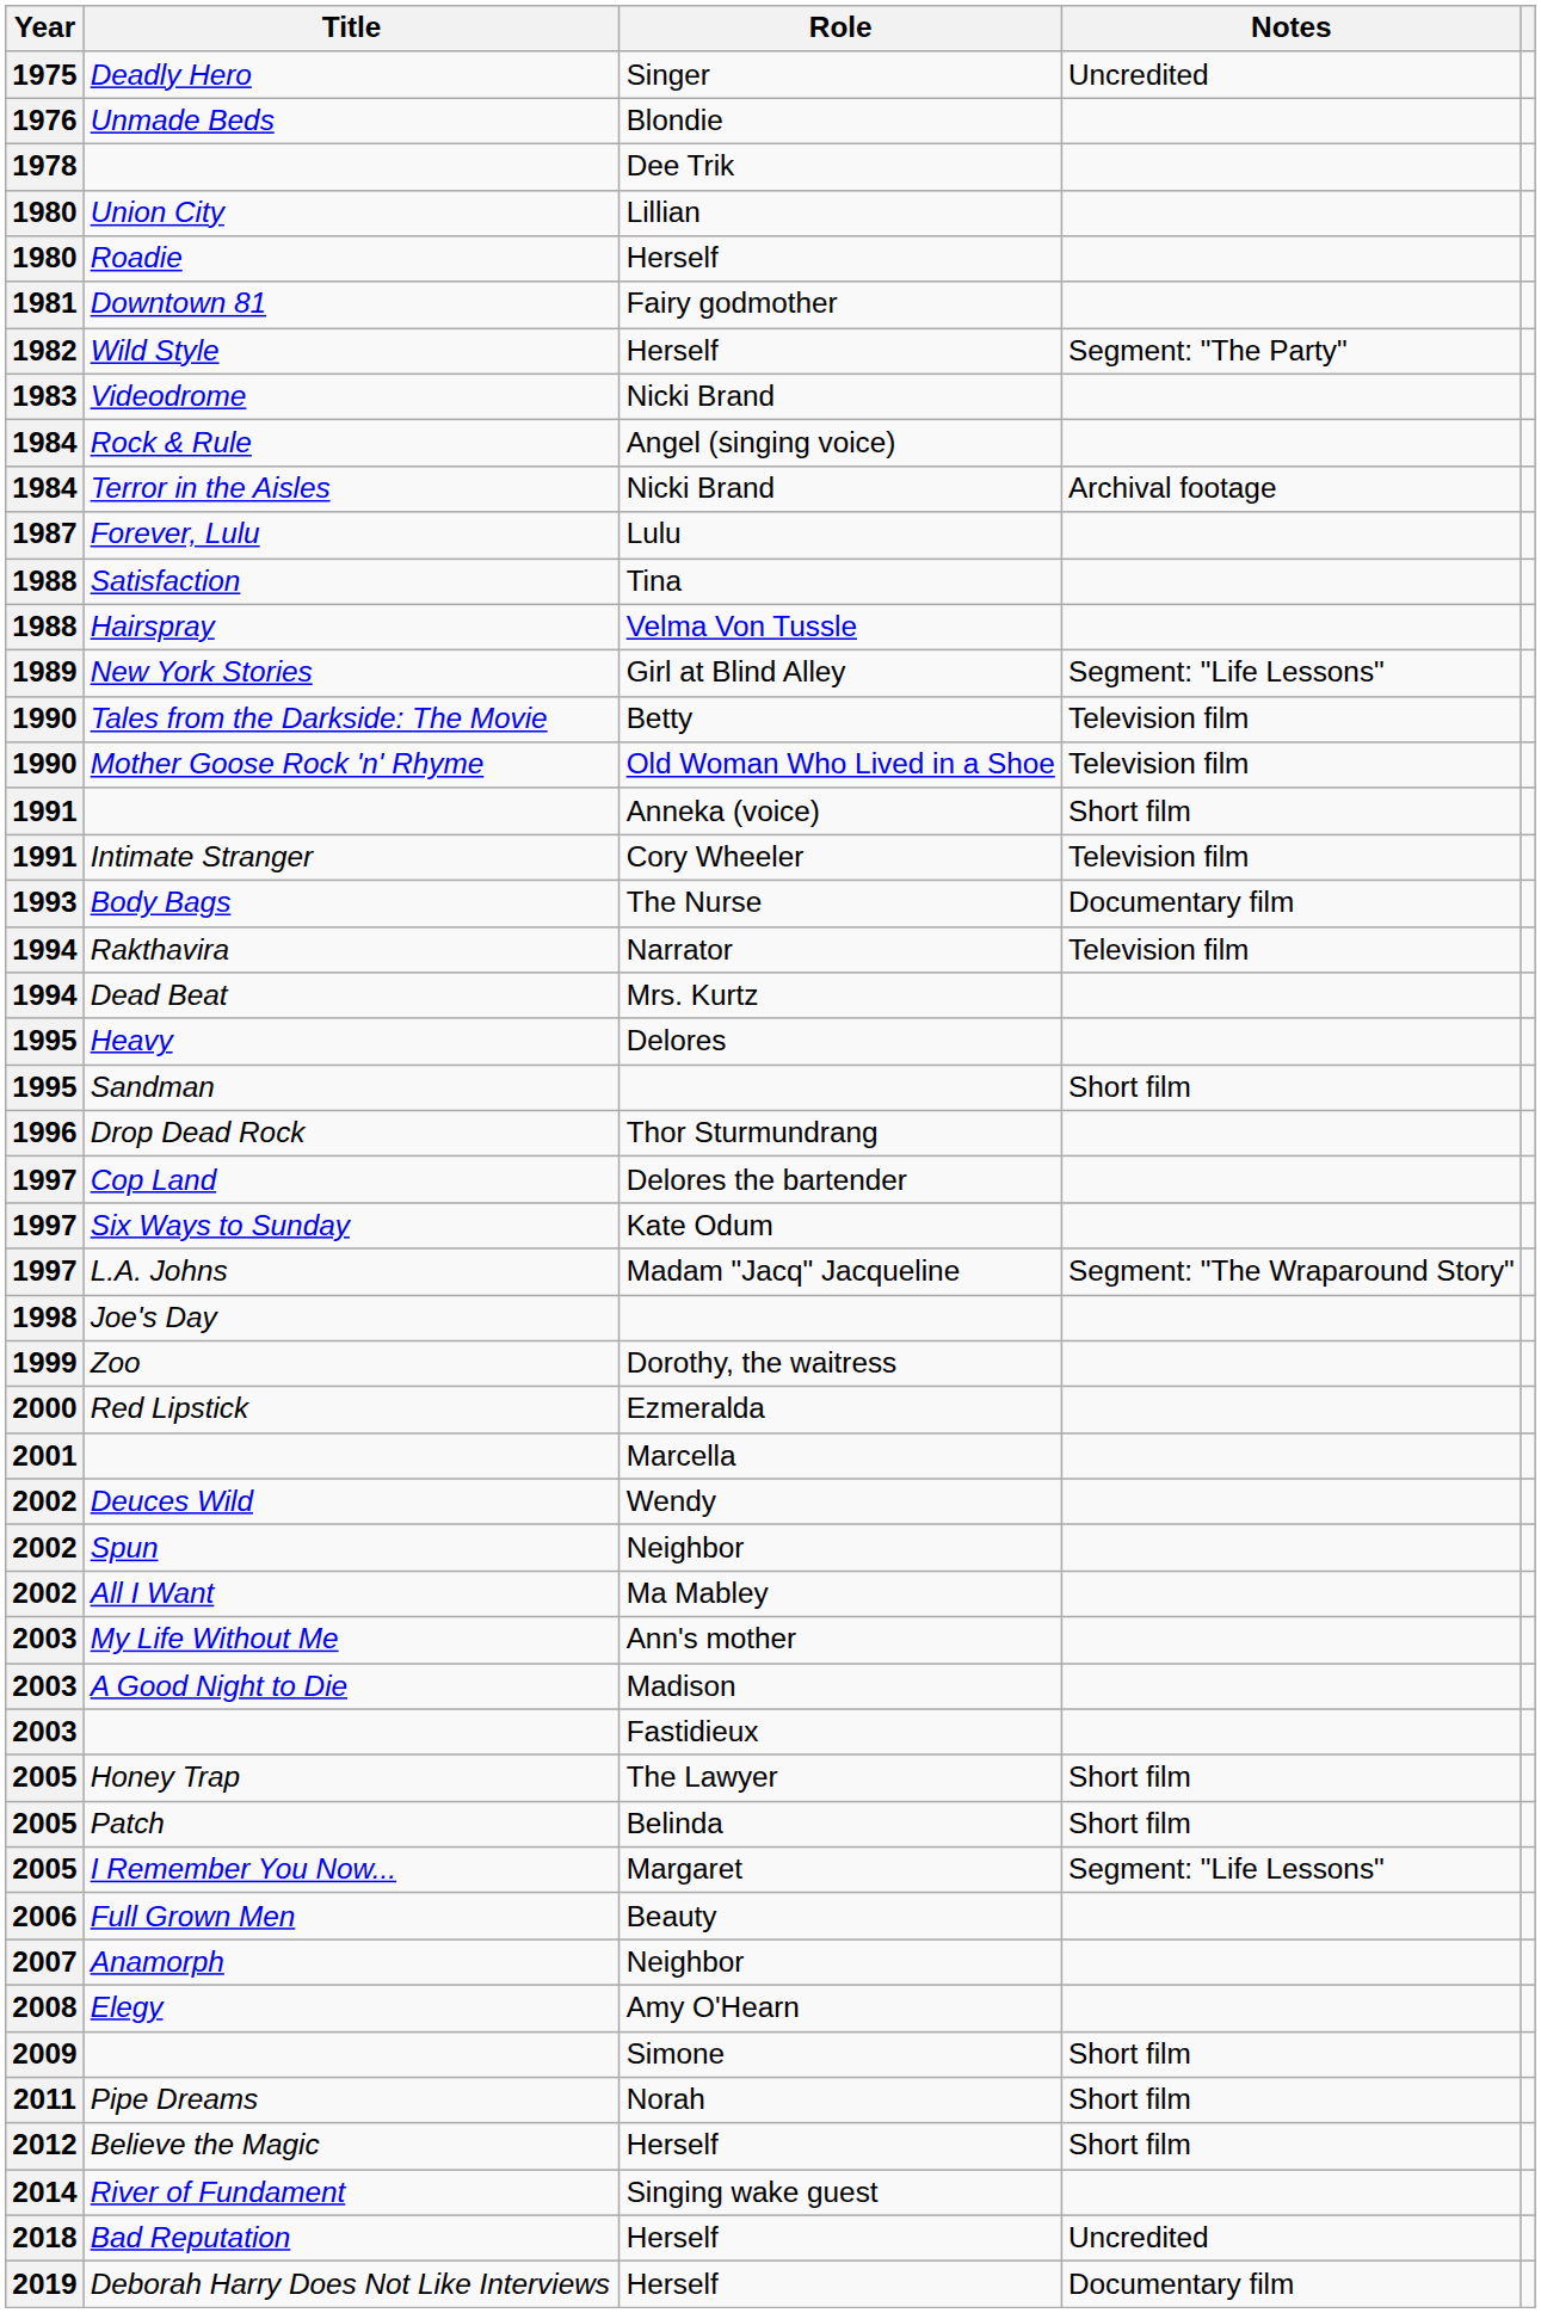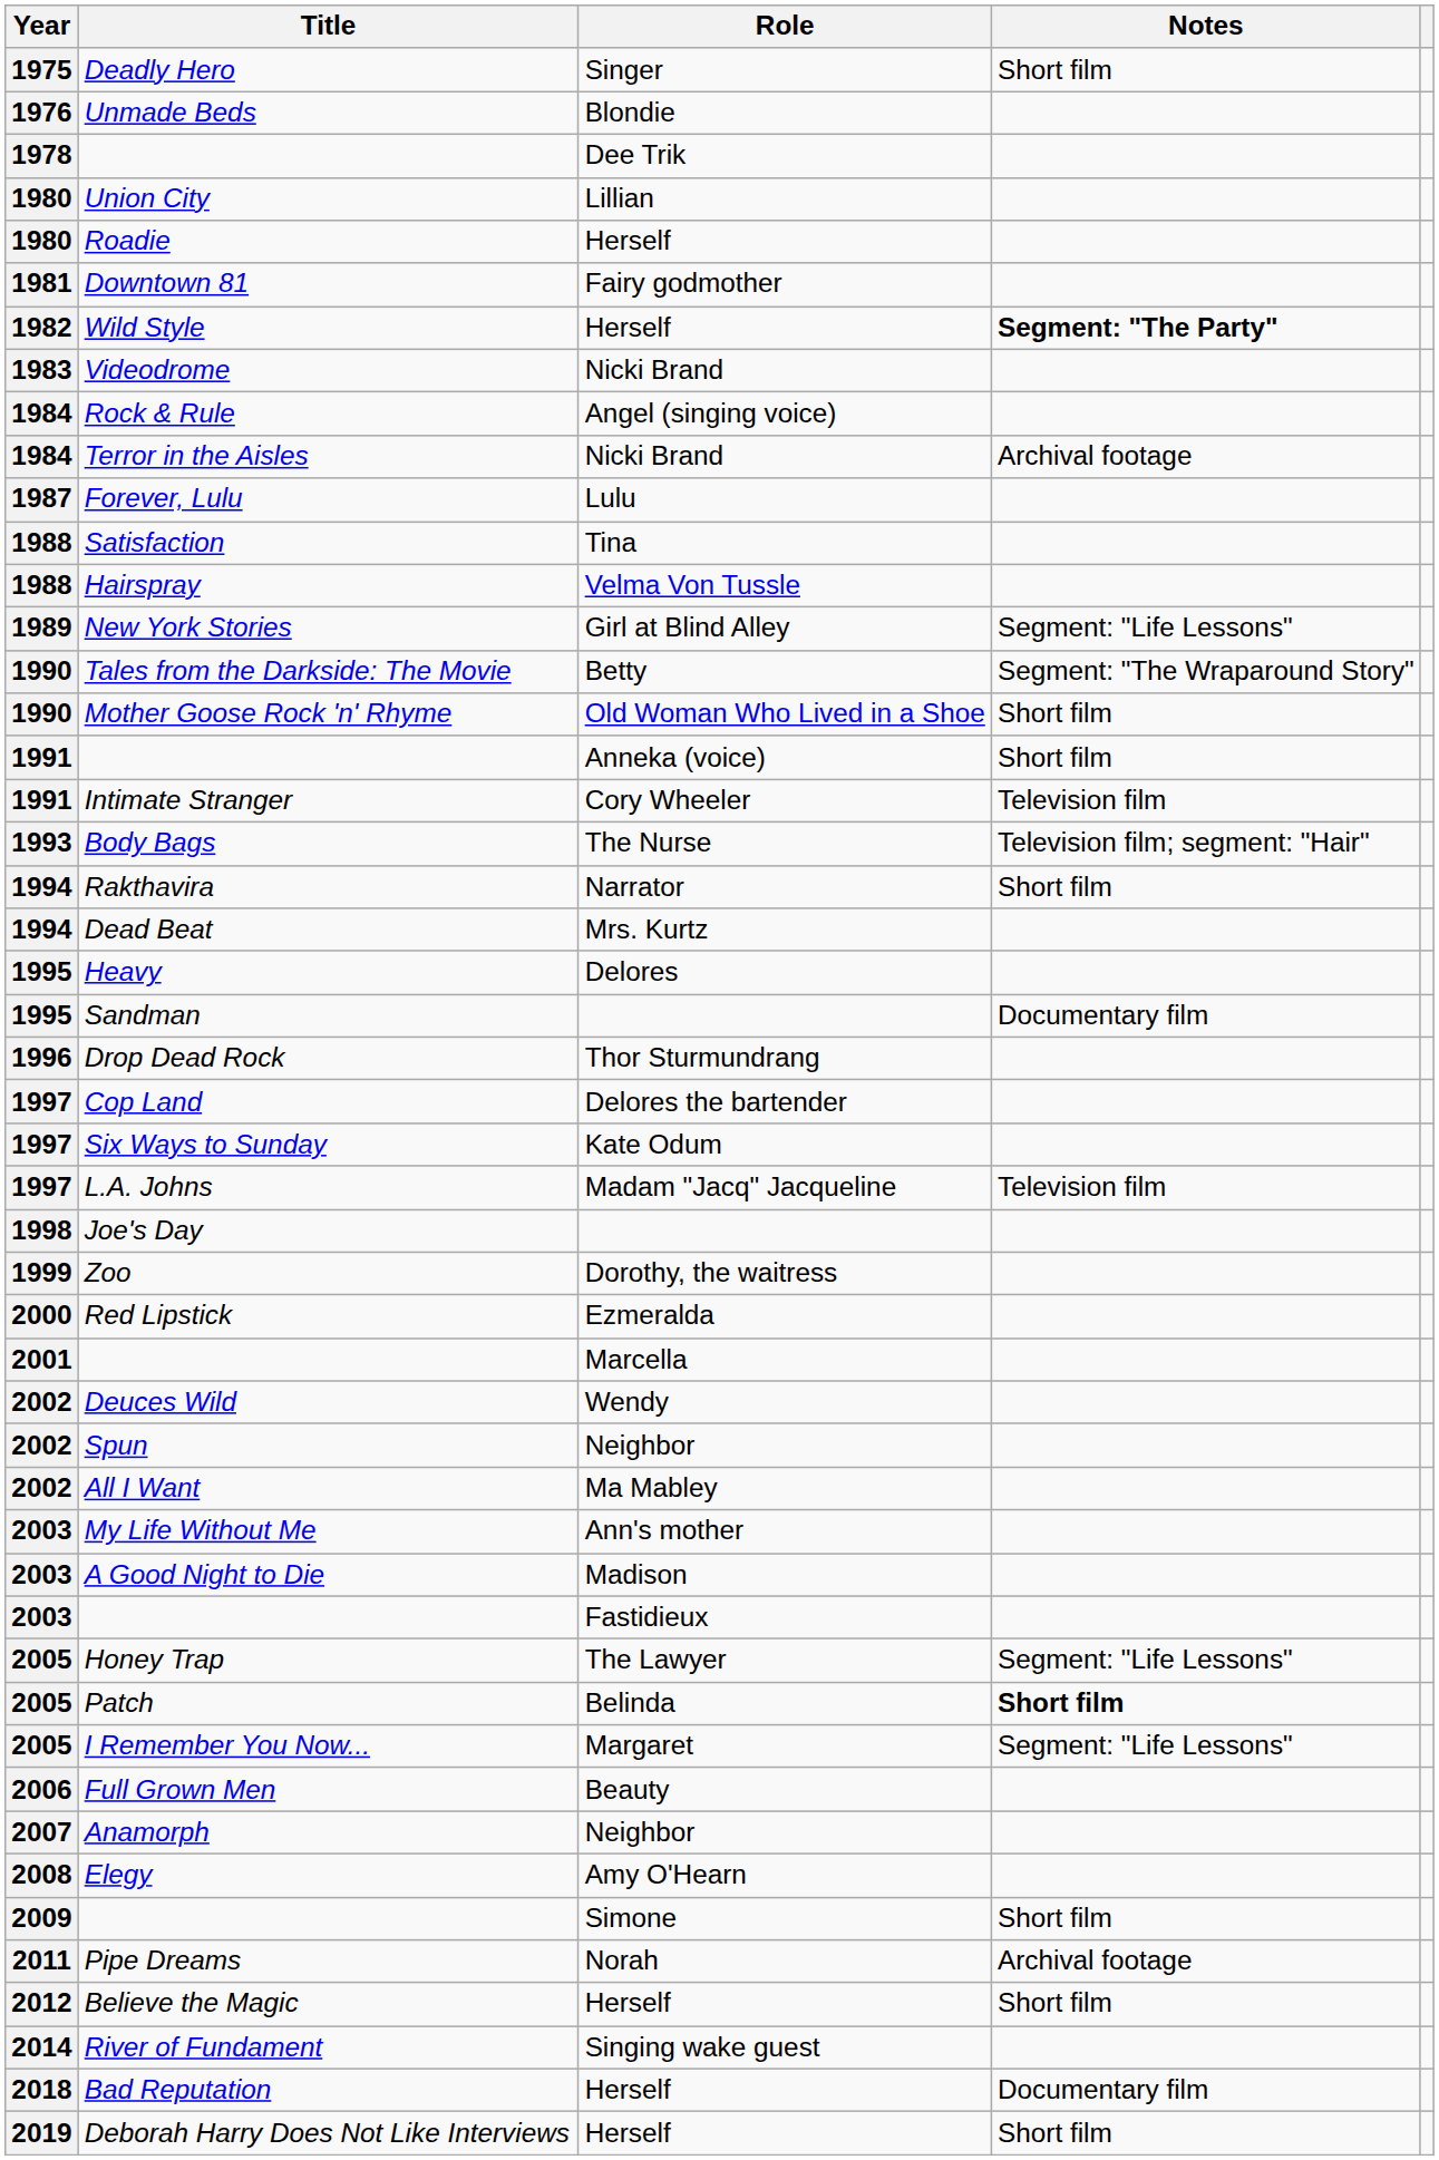Deadly Hero | Notes: Uncredited -> Short film
Wild Style | Notes: normal -> bold
Tales from the Darkside: The Movie | Notes: Television film -> Segment: "The Wraparound Story"
Mother Goose Rock 'n' Rhyme | Notes: Television film -> Short film
Body Bags | Notes: Documentary film -> Television film; segment: "Hair"
Rakthavira | Notes: Television film -> Short film
Sandman | Notes: Short film -> Documentary film
L.A. Johns | Notes: Segment: "The Wraparound Story" -> Television film
Honey Trap | Notes: Short film -> Segment: "Life Lessons"
Patch | Notes: normal -> bold
Pipe Dreams | Notes: Short film -> Archival footage
Bad Reputation | Notes: Uncredited -> Documentary film
Deborah Harry Does Not Like Interviews | Notes: Documentary film -> Short film
